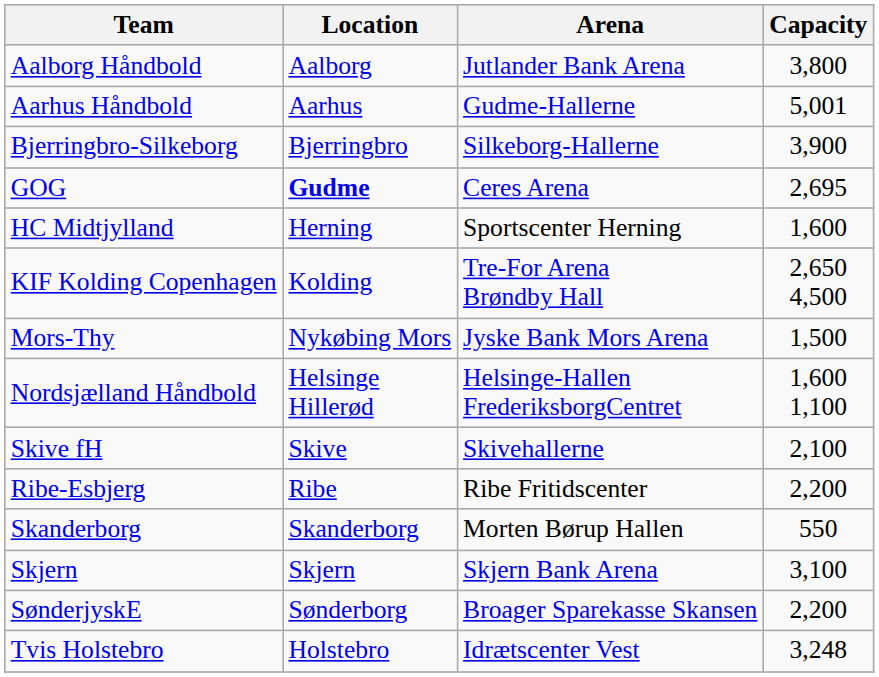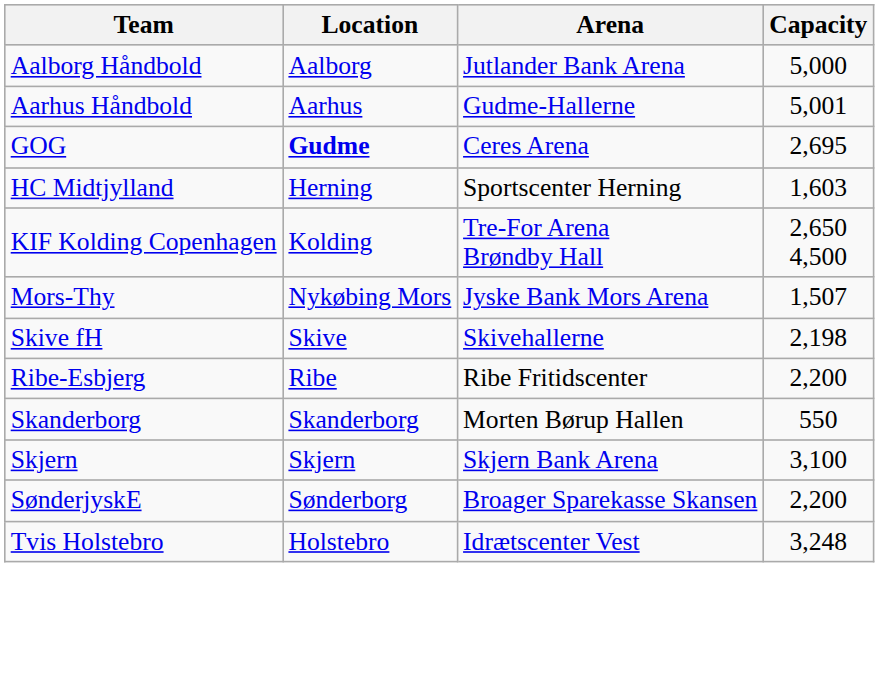Aalborg Håndbold | Capacity: 3,800 -> 5,000
- row: Bjerringbro-Silkeborg | Bjerringbro | Silkeborg-Hallerne | 3,900
HC Midtjylland | Capacity: 1,600 -> 1,603
Mors-Thy | Capacity: 1,500 -> 1,507
- row: Nordsjælland Håndbold | Helsinge Hillerød | Helsinge-Hallen FrederiksborgCentret | 1,600 1,100
Skive fH | Capacity: 2,100 -> 2,198
